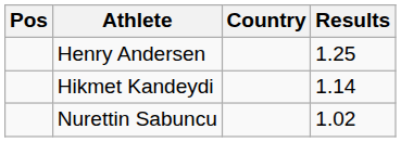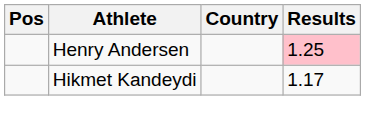Henry Andersen | Results: no background -> pink background
Hikmet Kandeydi | Results: 1.14 -> 1.17
- row: Nurettin Sabuncu | 1.02
